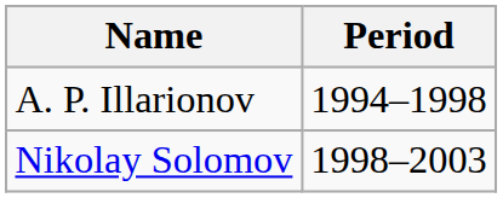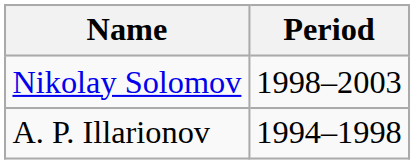rows swapped: A. P. Illarionov <-> Nikolay Solomov
